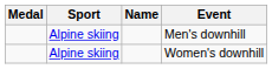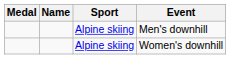columns swapped: Name <-> Sport
